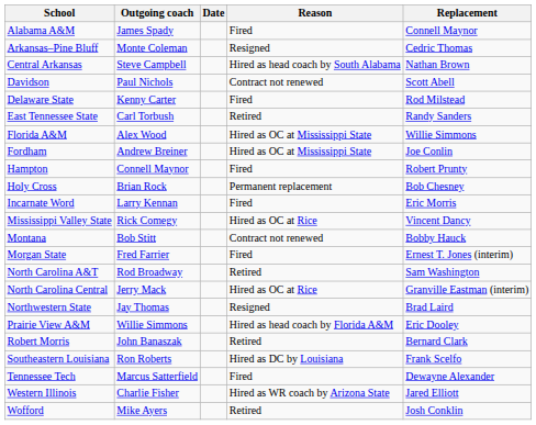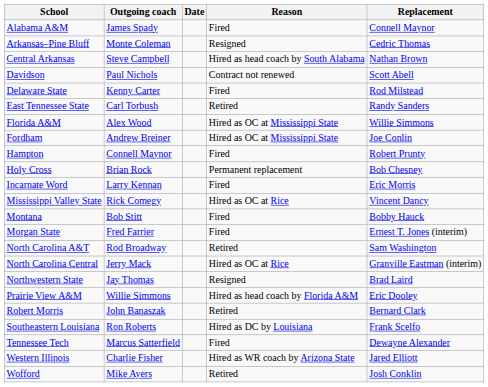Montana | Reason: Contract not renewed -> Fired
